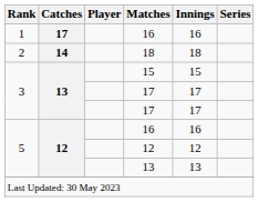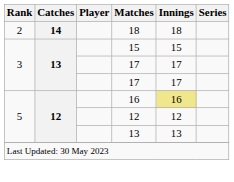- row: 1 | 17 | 16 | 16
5 / 16 | Innings: no background -> khaki background
